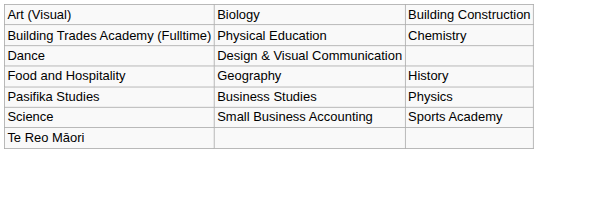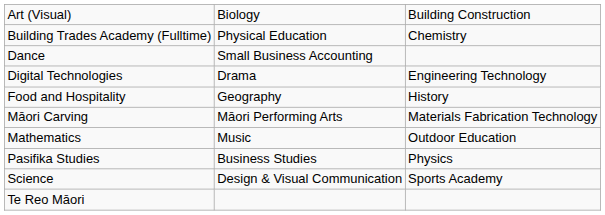Dance | column 2: Design & Visual Communication -> Small Business Accounting
+ row: Digital Technologies | Drama | Engineering Technology
+ row: Māori Carving | Māori Performing Arts | Materials Fabrication Technology
+ row: Mathematics | Music | Outdoor Education
Science | column 2: Small Business Accounting -> Design & Visual Communication
